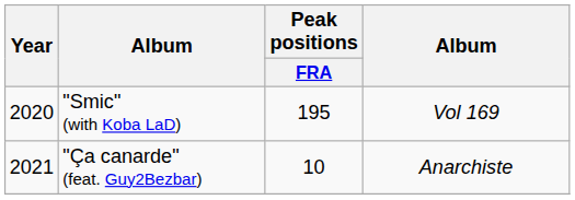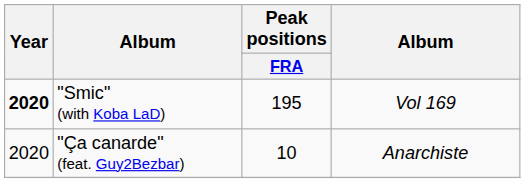"Smic" (with Koba LaD) | Year: normal -> bold
"Ça canarde" (feat. Guy2Bezbar) | Year: 2021 -> 2020
